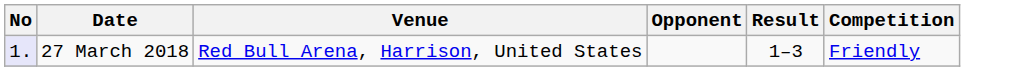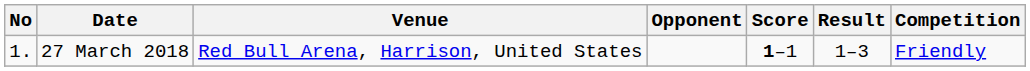+ column: Score | 1–1
27 March 2018 | No: lavender background -> no background
